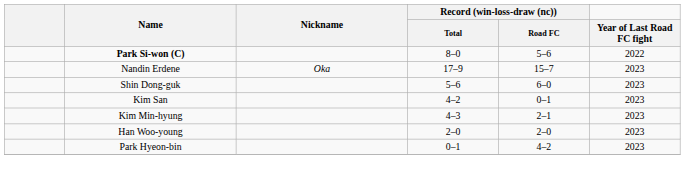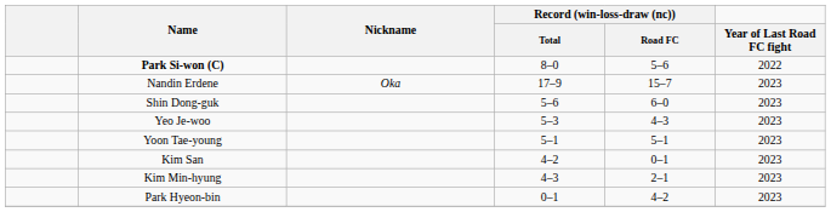+ row: Yeo Je-woo | 5–3 | 4–3 | 2023
+ row: Yoon Tae-young | 5–1 | 5–1 | 2023
- row: Han Woo-young | 2–0 | 2–0 | 2023
